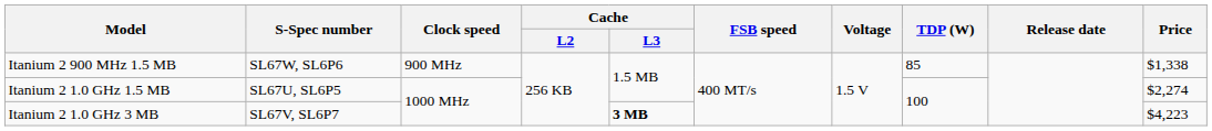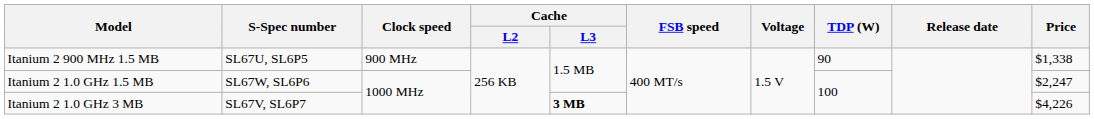Itanium 2 900 MHz 1.5 MB | S-Spec number: SL67W, SL6P6 -> SL67U, SL6P5
Itanium 2 900 MHz 1.5 MB | TDP (W): 85 -> 90
Itanium 2 1.0 GHz 1.5 MB | S-Spec number: SL67U, SL6P5 -> SL67W, SL6P6
Itanium 2 1.0 GHz 1.5 MB | Price: $2,274 -> $2,247
Itanium 2 1.0 GHz 3 MB | Price: $4,223 -> $4,226
